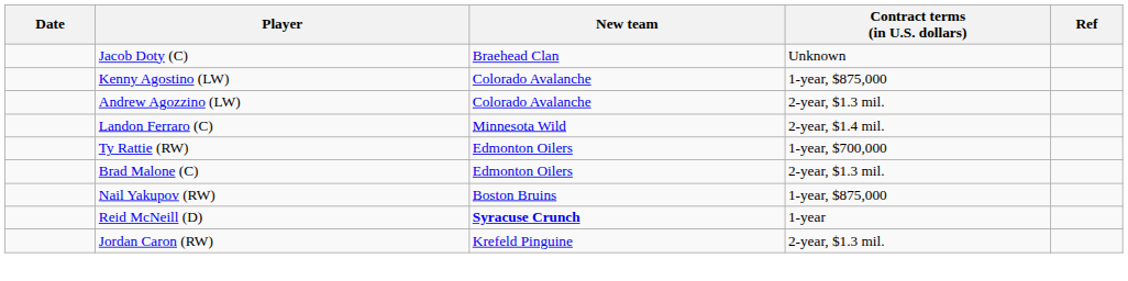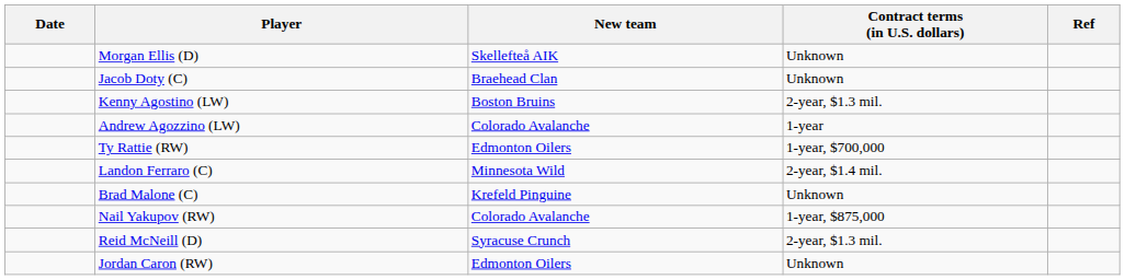+ row: Morgan Ellis (D) | Skellefteå AIK | Unknown
Kenny Agostino (LW) | New team: Colorado Avalanche -> Boston Bruins
Kenny Agostino (LW) | Contract terms (in U.S. dollars): 1-year, $875,000 -> 2-year, $1.3 mil.
Andrew Agozzino (LW) | Contract terms (in U.S. dollars): 2-year, $1.3 mil. -> 1-year
rows swapped: Ty Rattie (RW) <-> Landon Ferraro (C)
Brad Malone (C) | New team: Edmonton Oilers -> Krefeld Pinguine
Brad Malone (C) | Contract terms (in U.S. dollars): 2-year, $1.3 mil. -> Unknown
Nail Yakupov (RW) | New team: Boston Bruins -> Colorado Avalanche
Reid McNeill (D) | New team: bold -> normal
Reid McNeill (D) | Contract terms (in U.S. dollars): 1-year -> 2-year, $1.3 mil.
Jordan Caron (RW) | New team: Krefeld Pinguine -> Edmonton Oilers
Jordan Caron (RW) | Contract terms (in U.S. dollars): 2-year, $1.3 mil. -> Unknown
